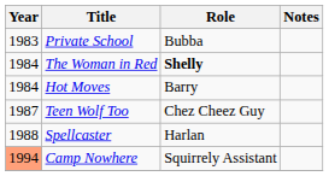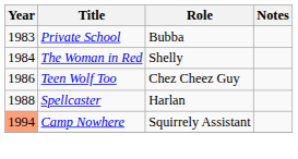The Woman in Red | Role: bold -> normal
- row: 1984 | Hot Moves | Barry
Teen Wolf Too | Year: 1987 -> 1986
